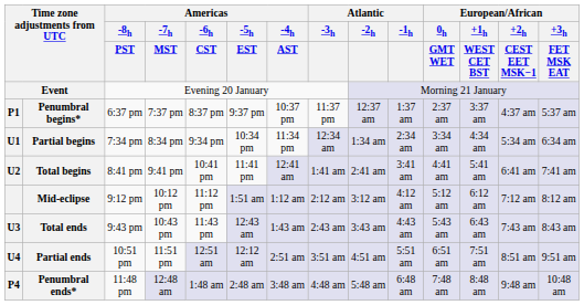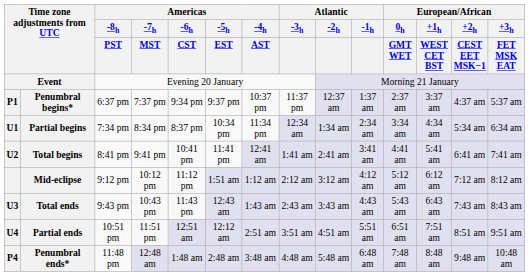Penumbral begins* | Americas / -6h / CST: 8:37 pm -> 9:34 pm
Partial begins | Americas / -6h / CST: 9:34 pm -> 8:37 pm
